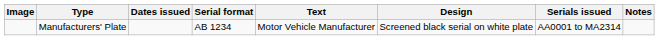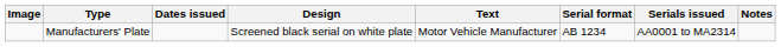columns swapped: Design <-> Serial format
